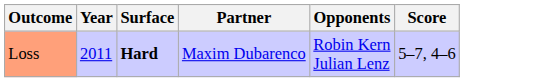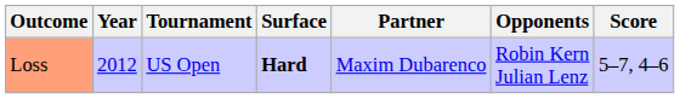+ column: Tournament | US Open
Loss | Year: 2011 -> 2012
